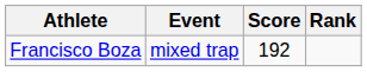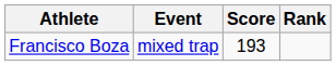Francisco Boza | Score: 192 -> 193
